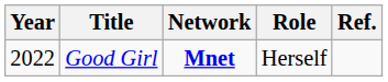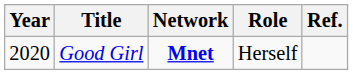Good Girl | Year: 2022 -> 2020
